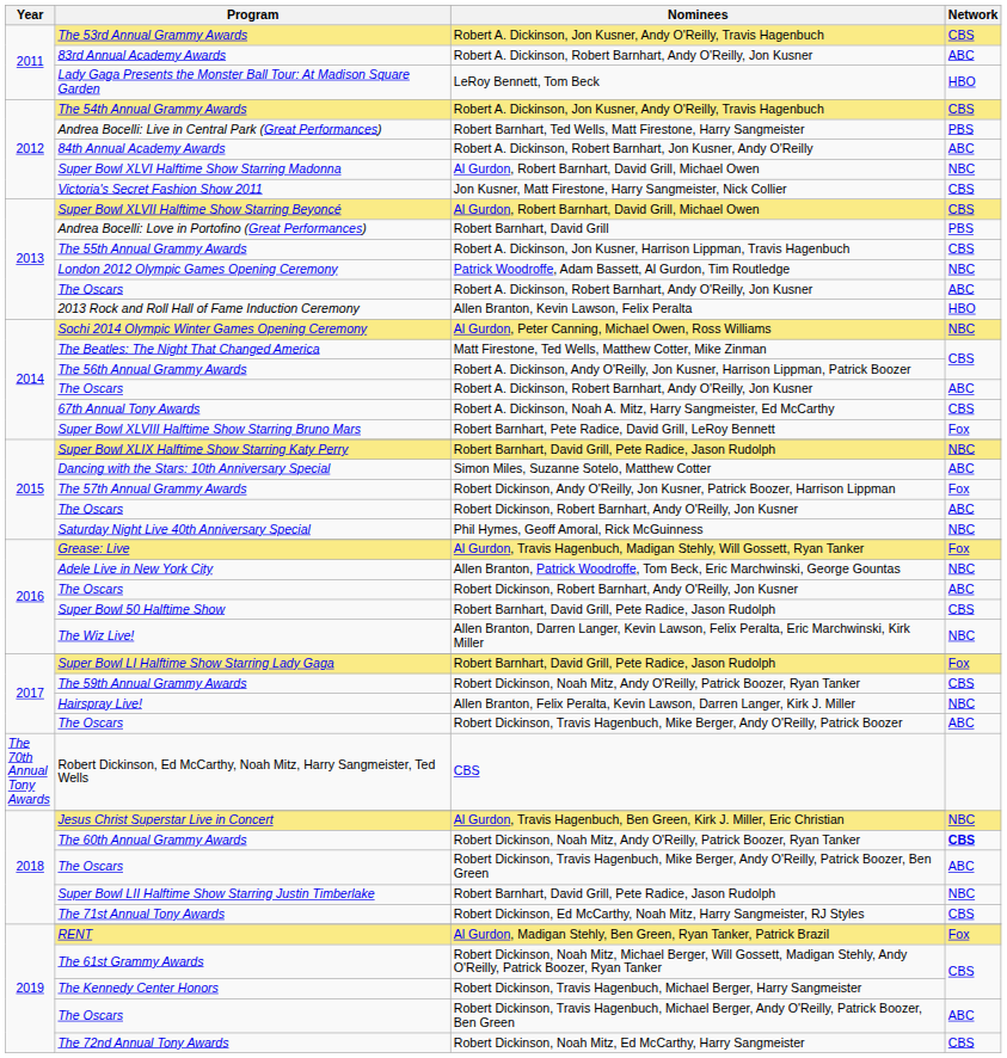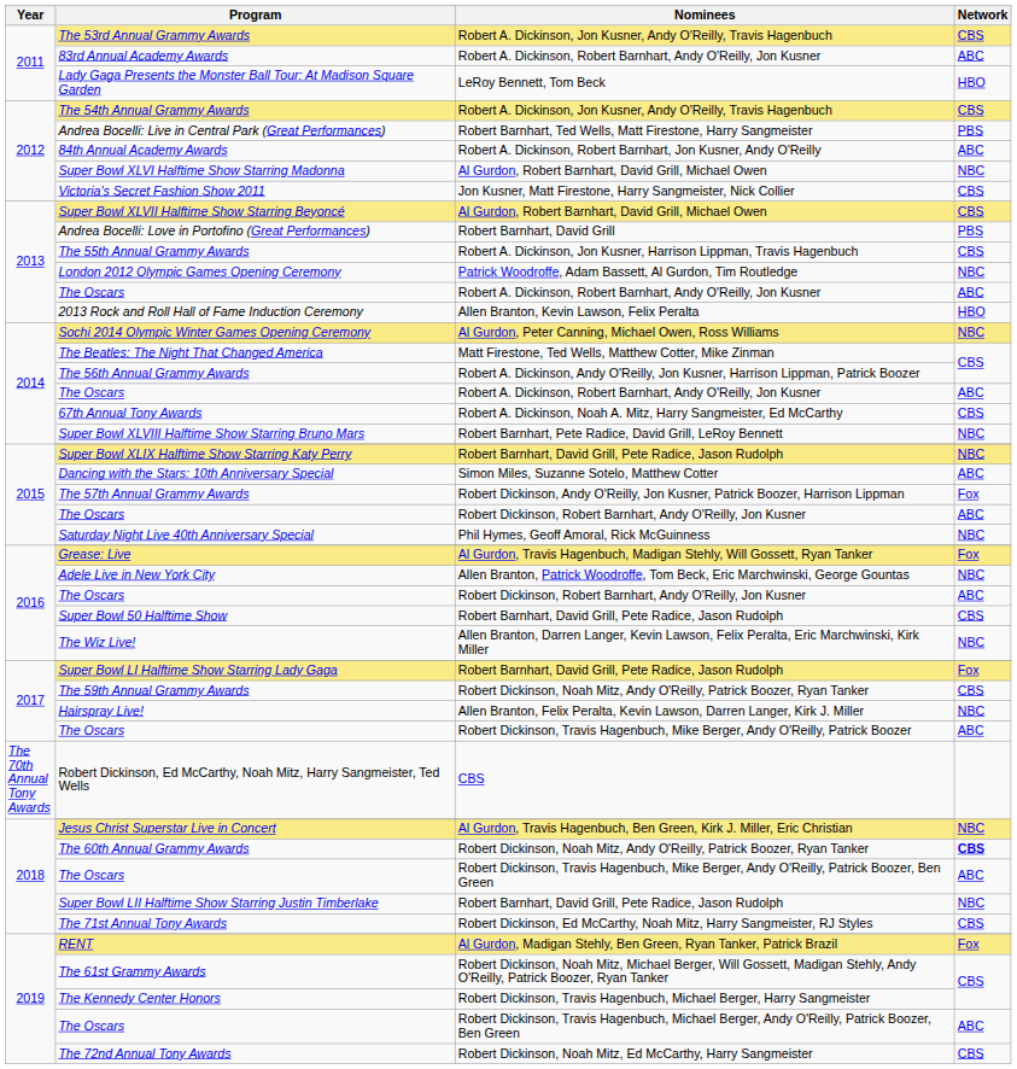Super Bowl XLVIII Halftime Show Starring Bruno Mars | Network: Fox -> NBC
